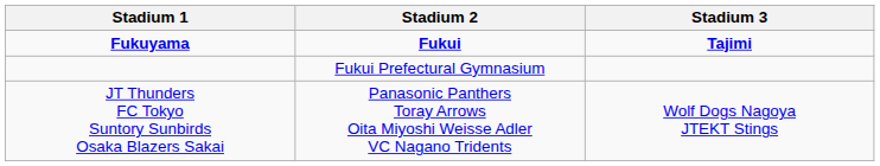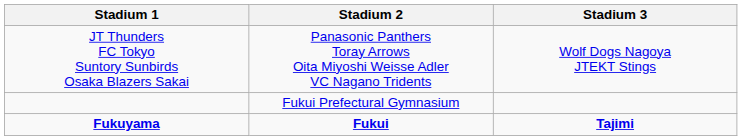rows swapped: Fukuyama <-> JT Thunders FC Tokyo Suntory Sunbirds Osaka Blazers Sakai
